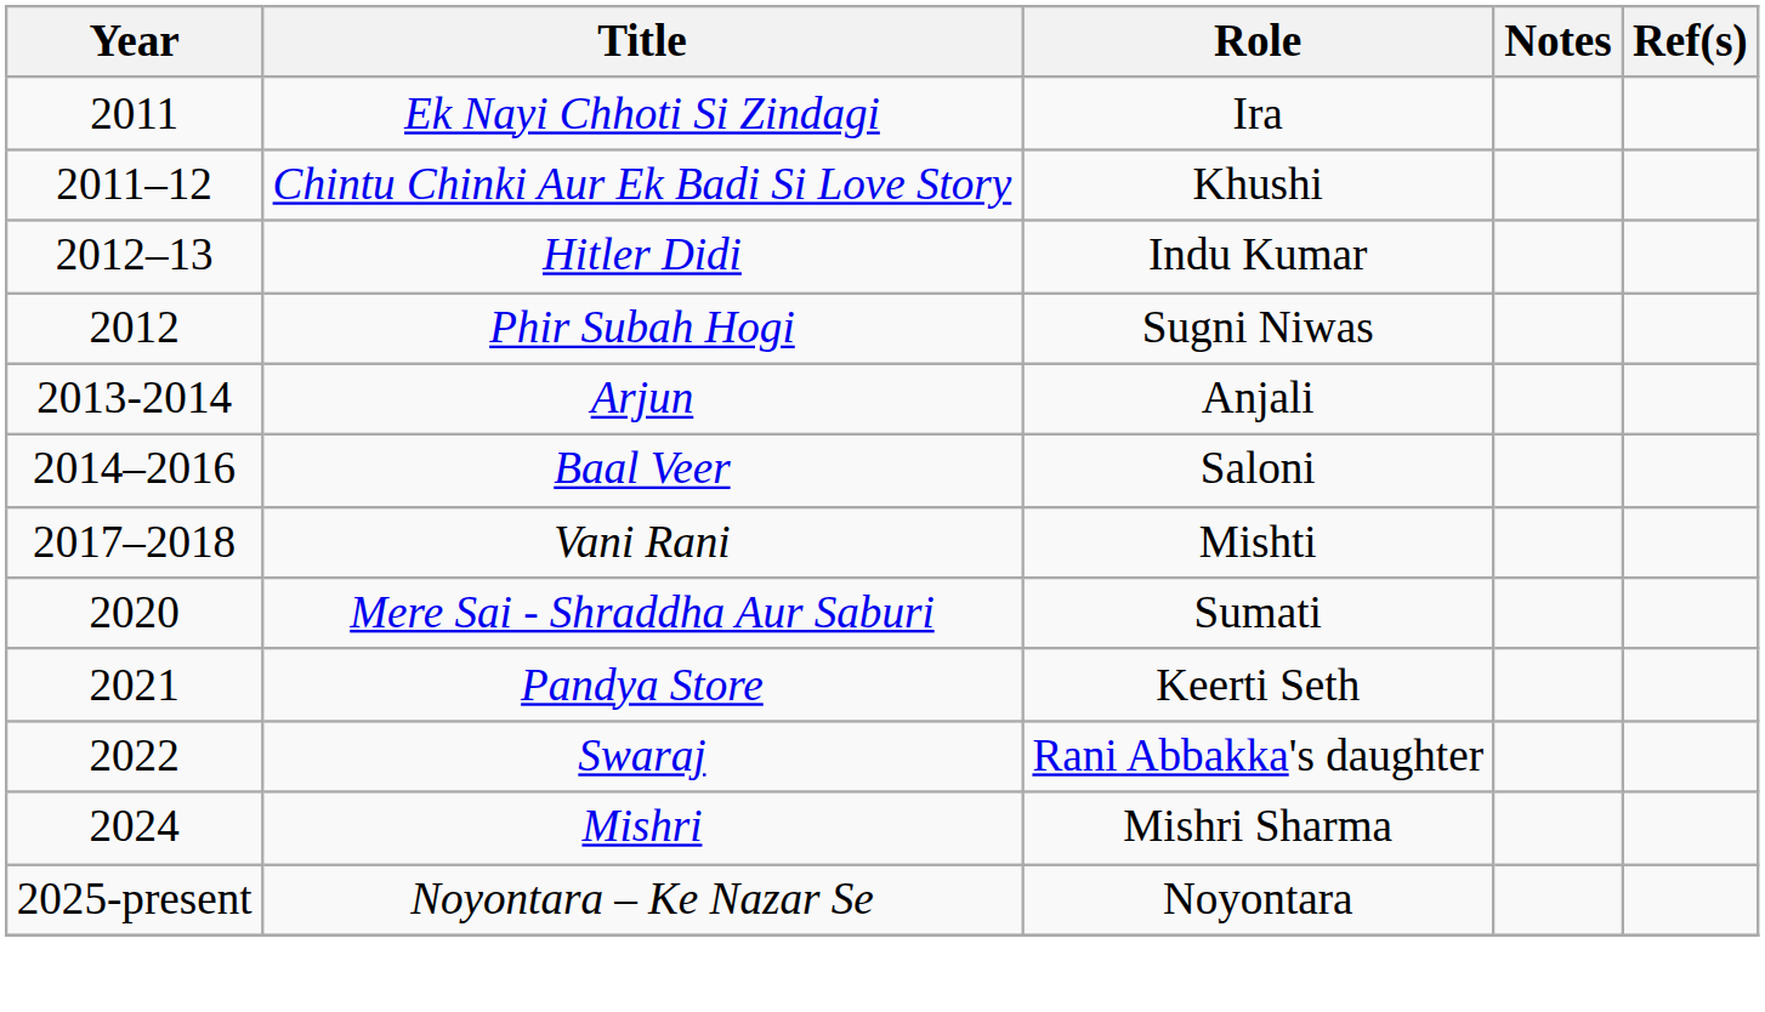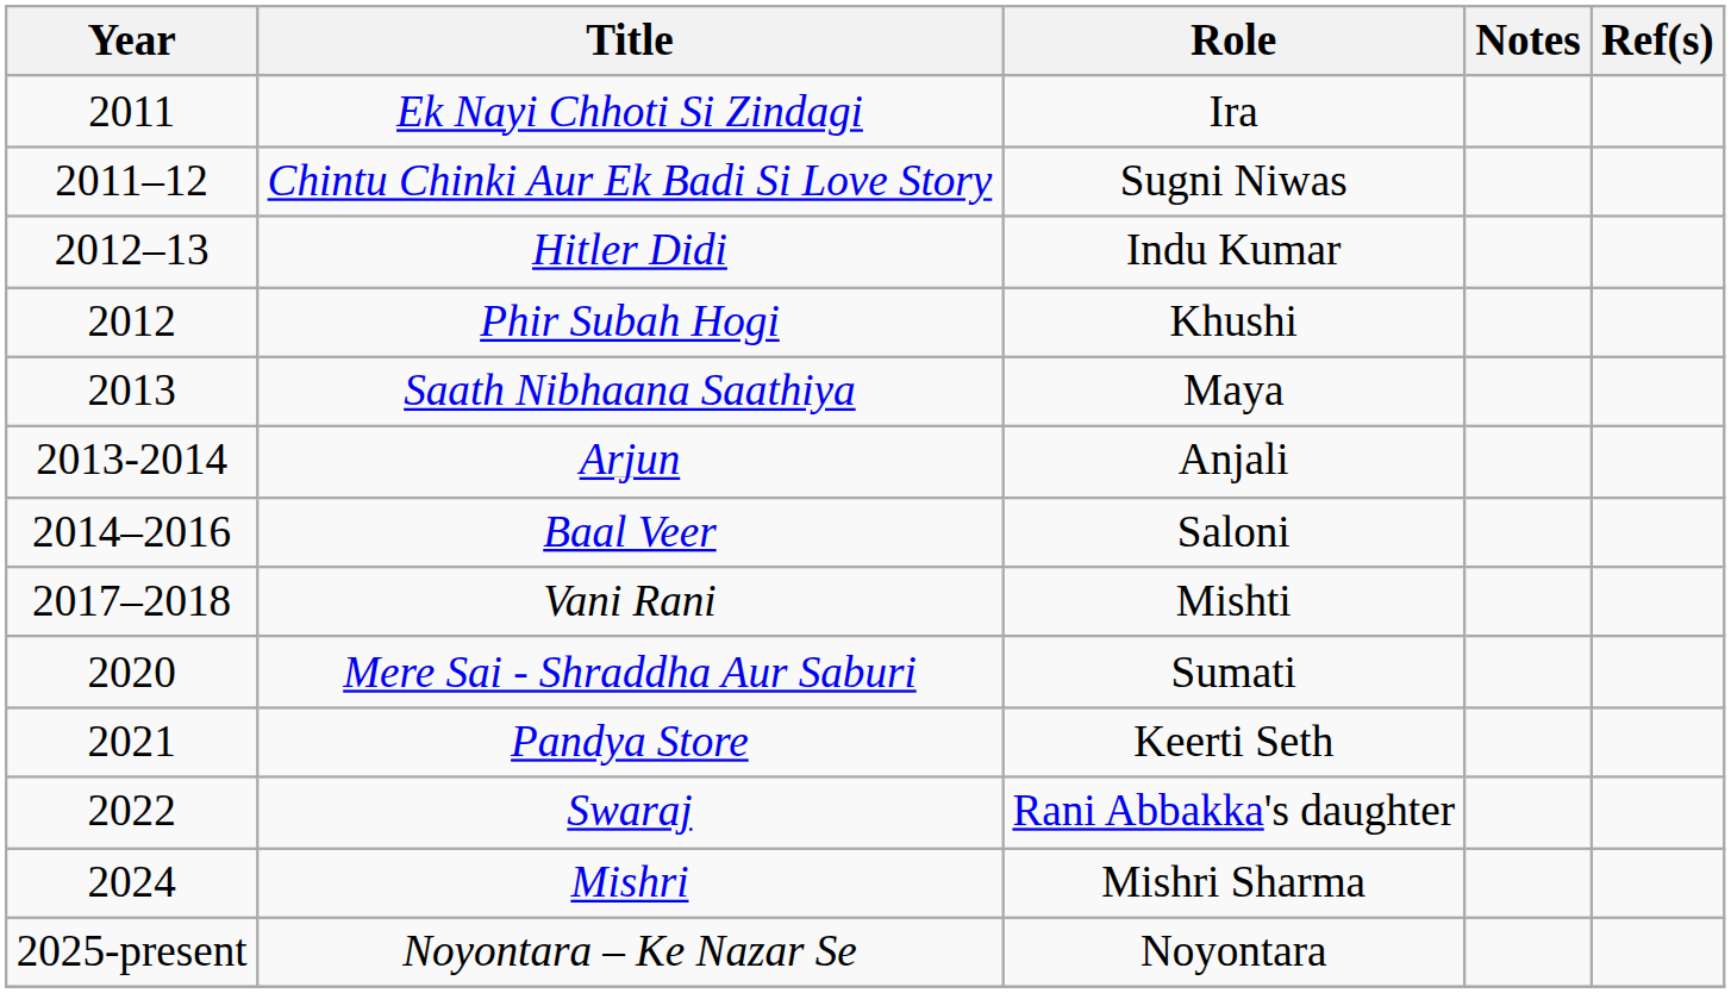Chintu Chinki Aur Ek Badi Si Love Story | Role: Khushi -> Sugni Niwas
Phir Subah Hogi | Role: Sugni Niwas -> Khushi
+ row: 2013 | Saath Nibhaana Saathiya | Maya
